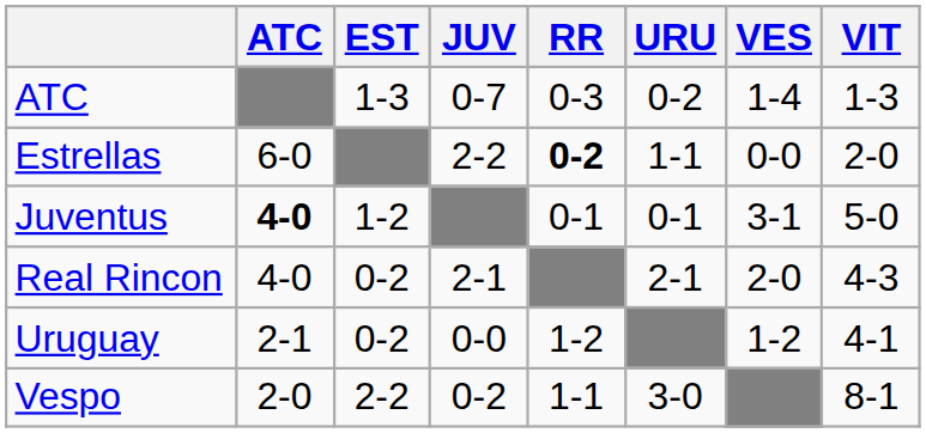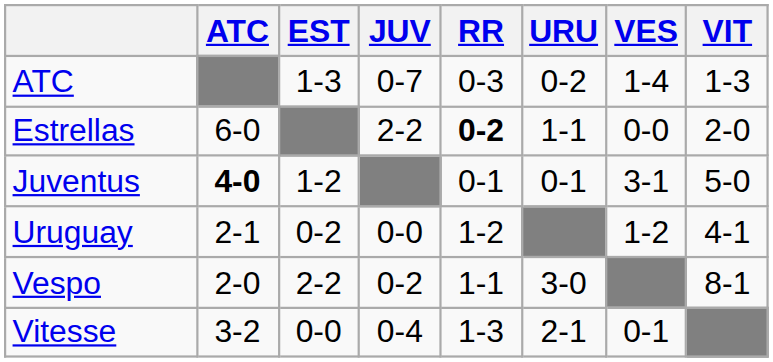- row: Real Rincon | 4-0 | 0-2 | 2-1 | 2-1 | 2-0 | 4-3
+ row: Vitesse | 3-2 | 0-0 | 0-4 | 1-3 | 2-1 | 0-1
